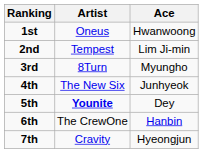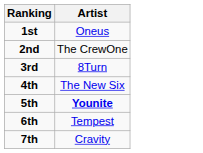- column: Ace | Hwanwoong | Lim Ji-min | Myungho | Junhyeok | Dey | Hanbin | Hyeongjun
2nd | Artist: Tempest -> The CrewOne
6th | Artist: The CrewOne -> Tempest
